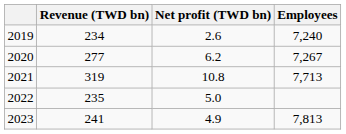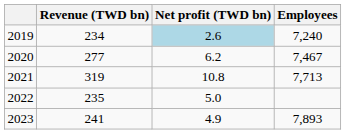2019 | Net profit (TWD bn): no background -> lightblue background
2020 | Employees: 7,267 -> 7,467
2023 | Employees: 7,813 -> 7,893
